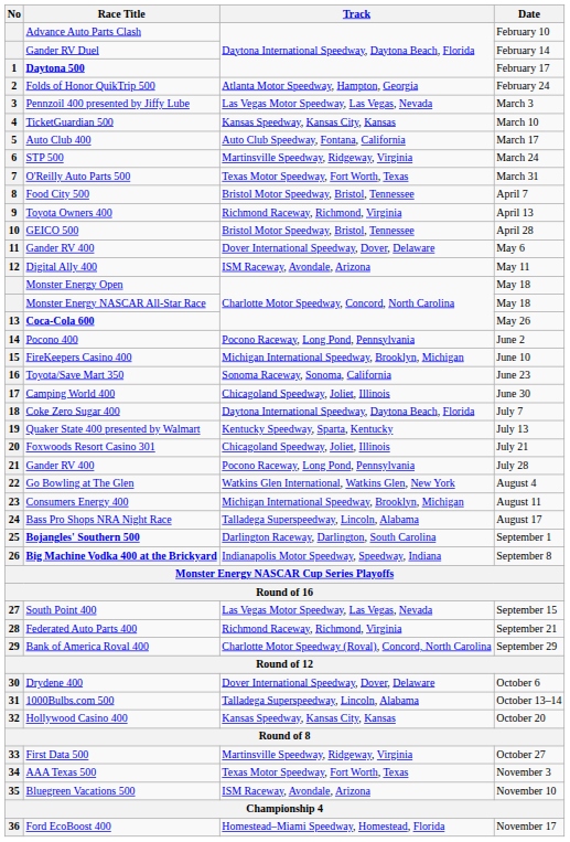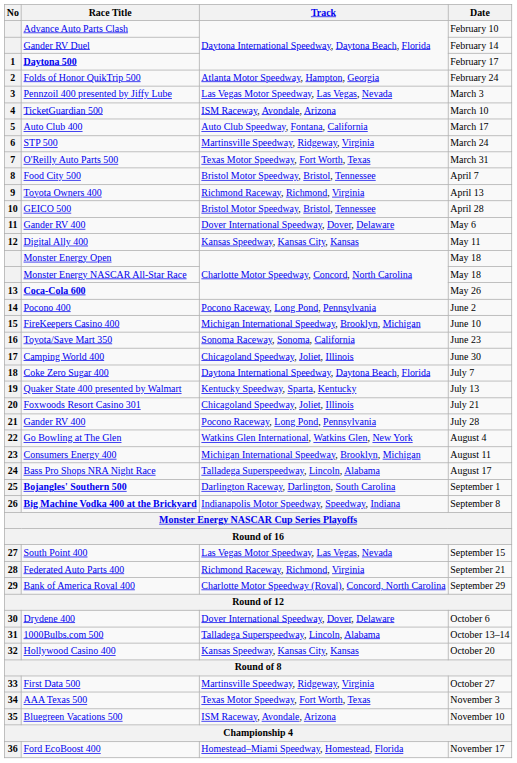TicketGuardian 500 | Track: Kansas Speedway, Kansas City, Kansas -> ISM Raceway, Avondale, Arizona
Digital Ally 400 | Track: ISM Raceway, Avondale, Arizona -> Kansas Speedway, Kansas City, Kansas
